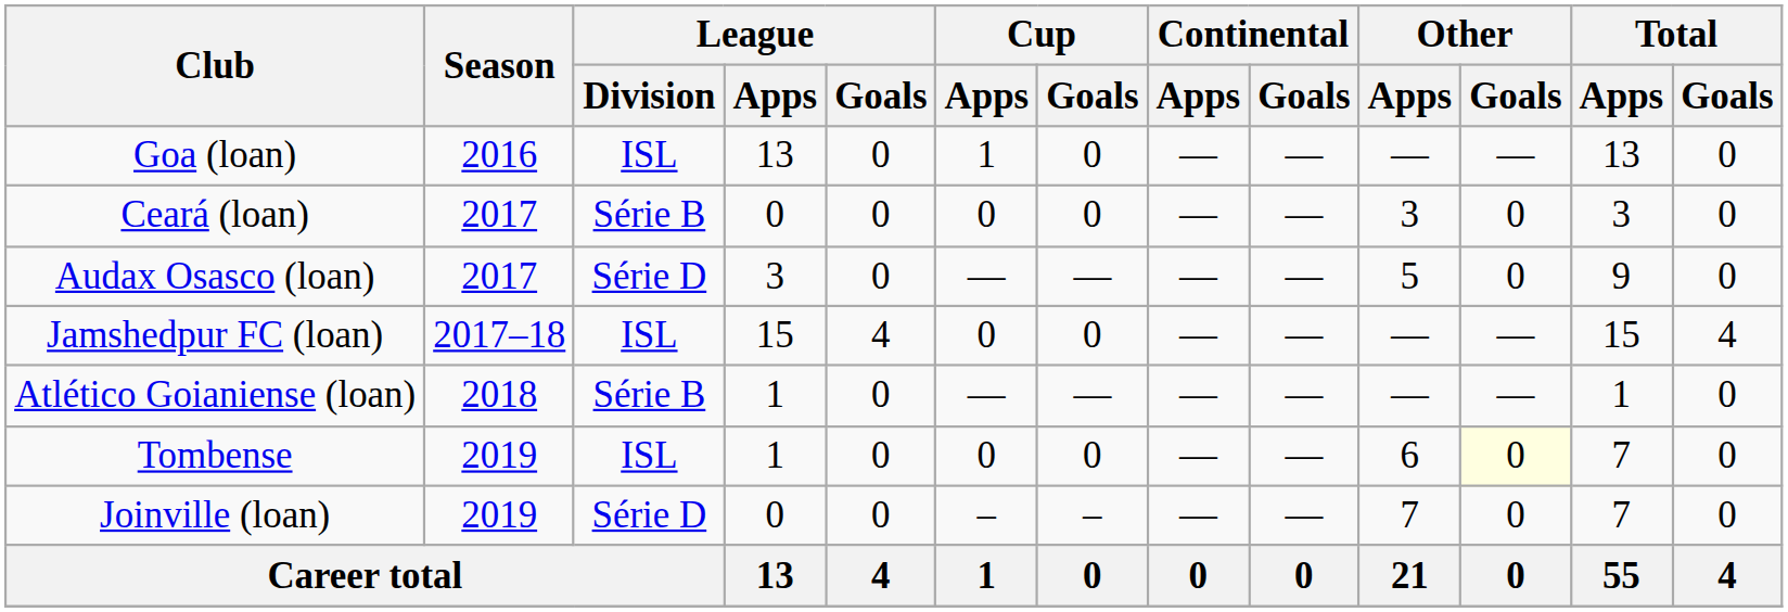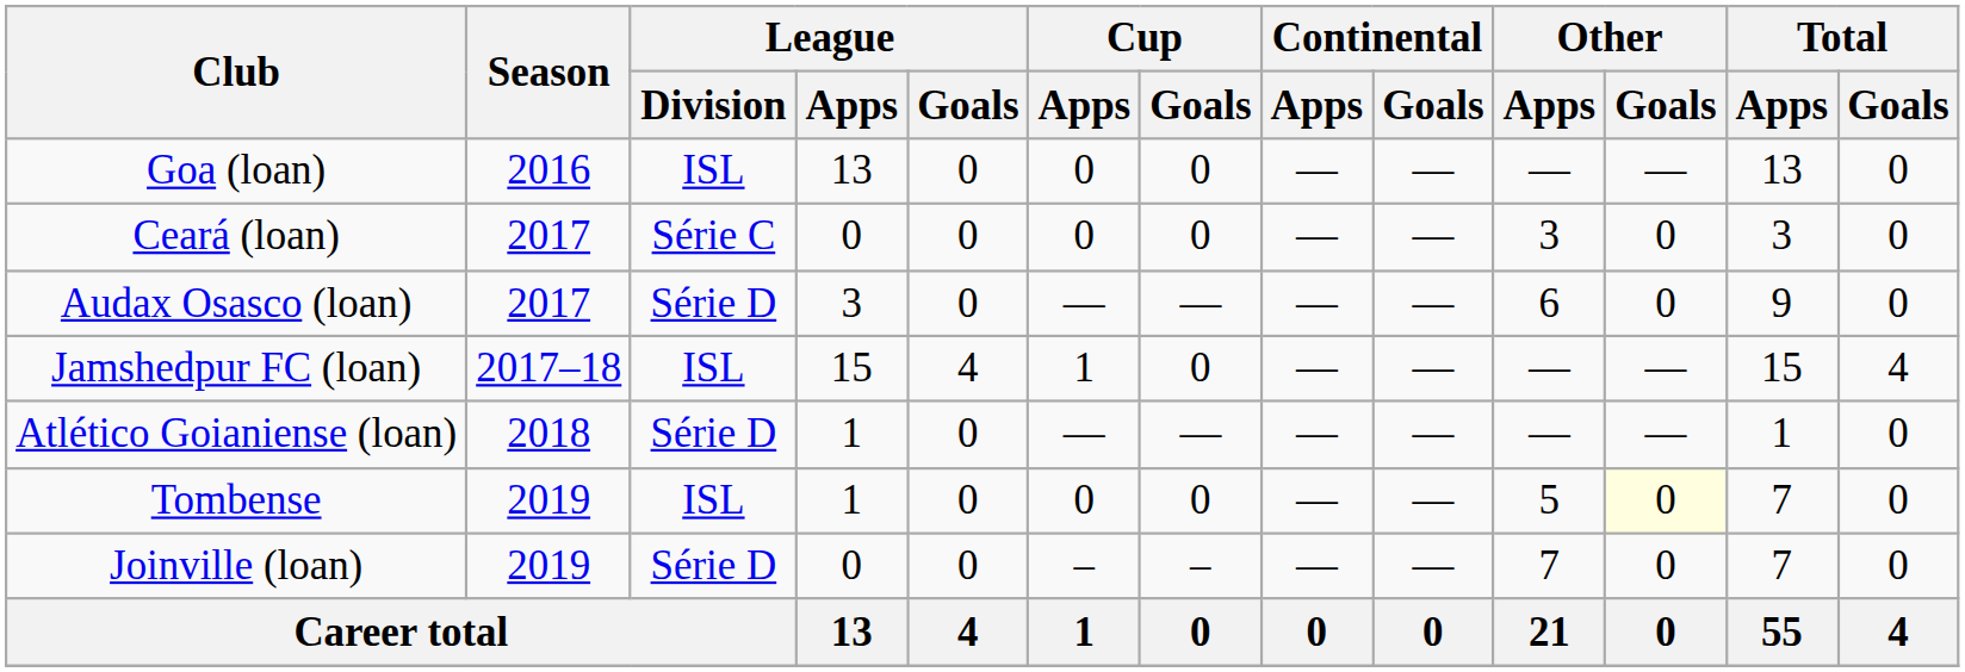Goa (loan) | Cup / Apps: 1 -> 0
Ceará (loan) | League / Division: Série B -> Série C
Audax Osasco (loan) | Other / Apps: 5 -> 6
Jamshedpur FC (loan) | Cup / Apps: 0 -> 1
Atlético Goianiense (loan) | League / Division: Série B -> Série D
Tombense | Other / Apps: 6 -> 5
